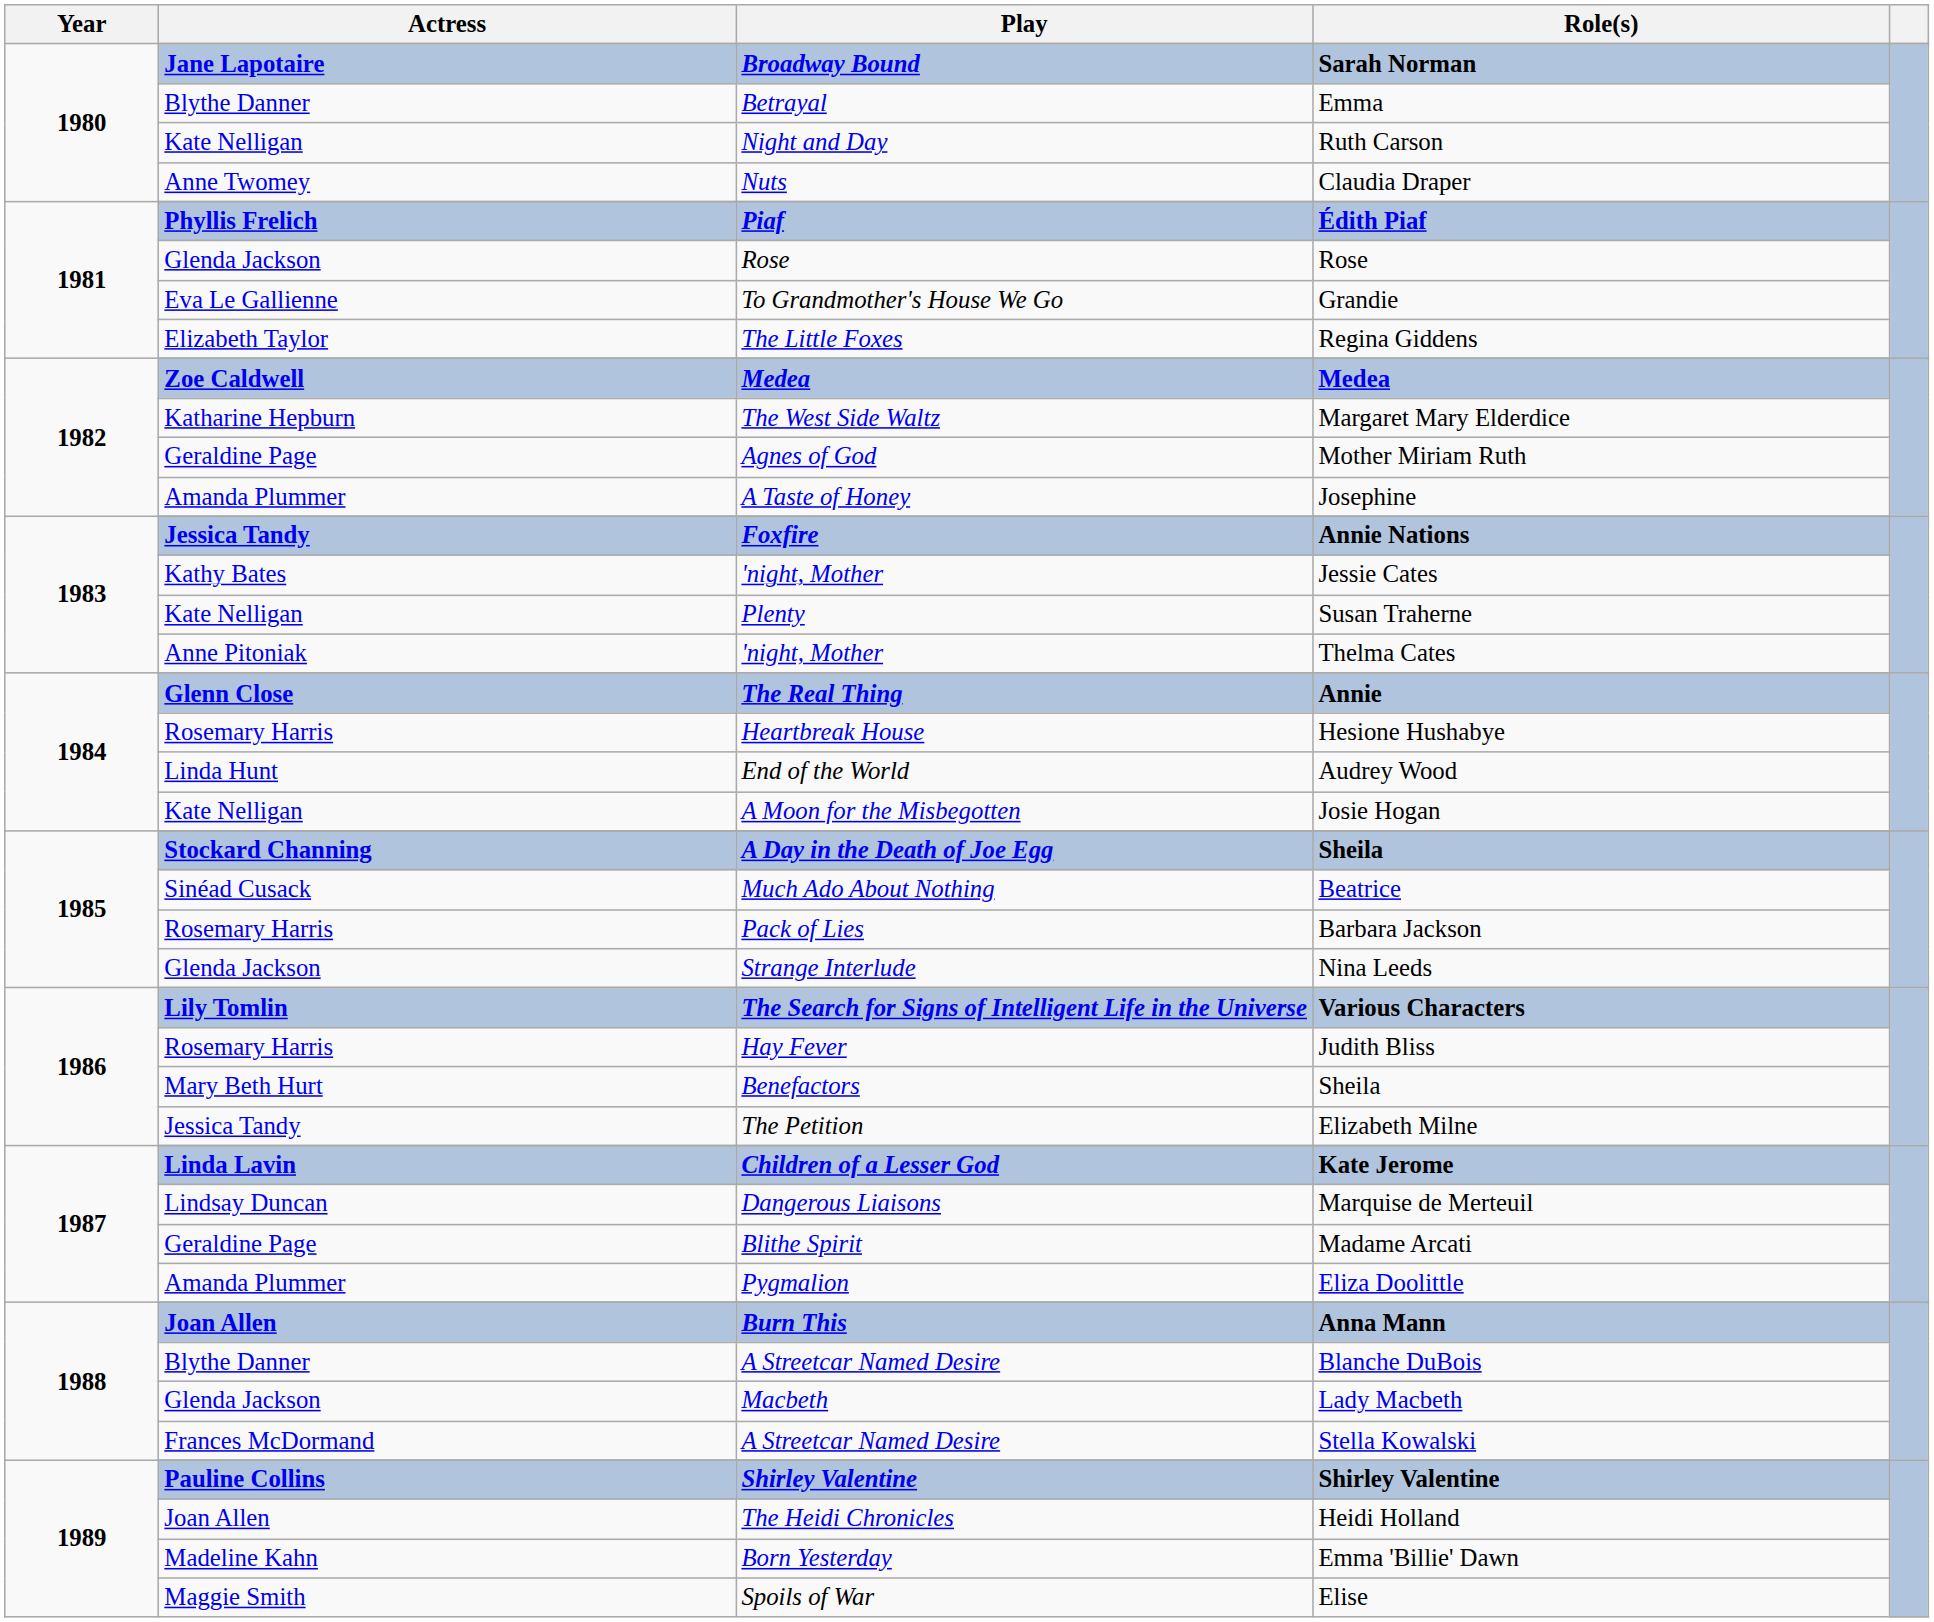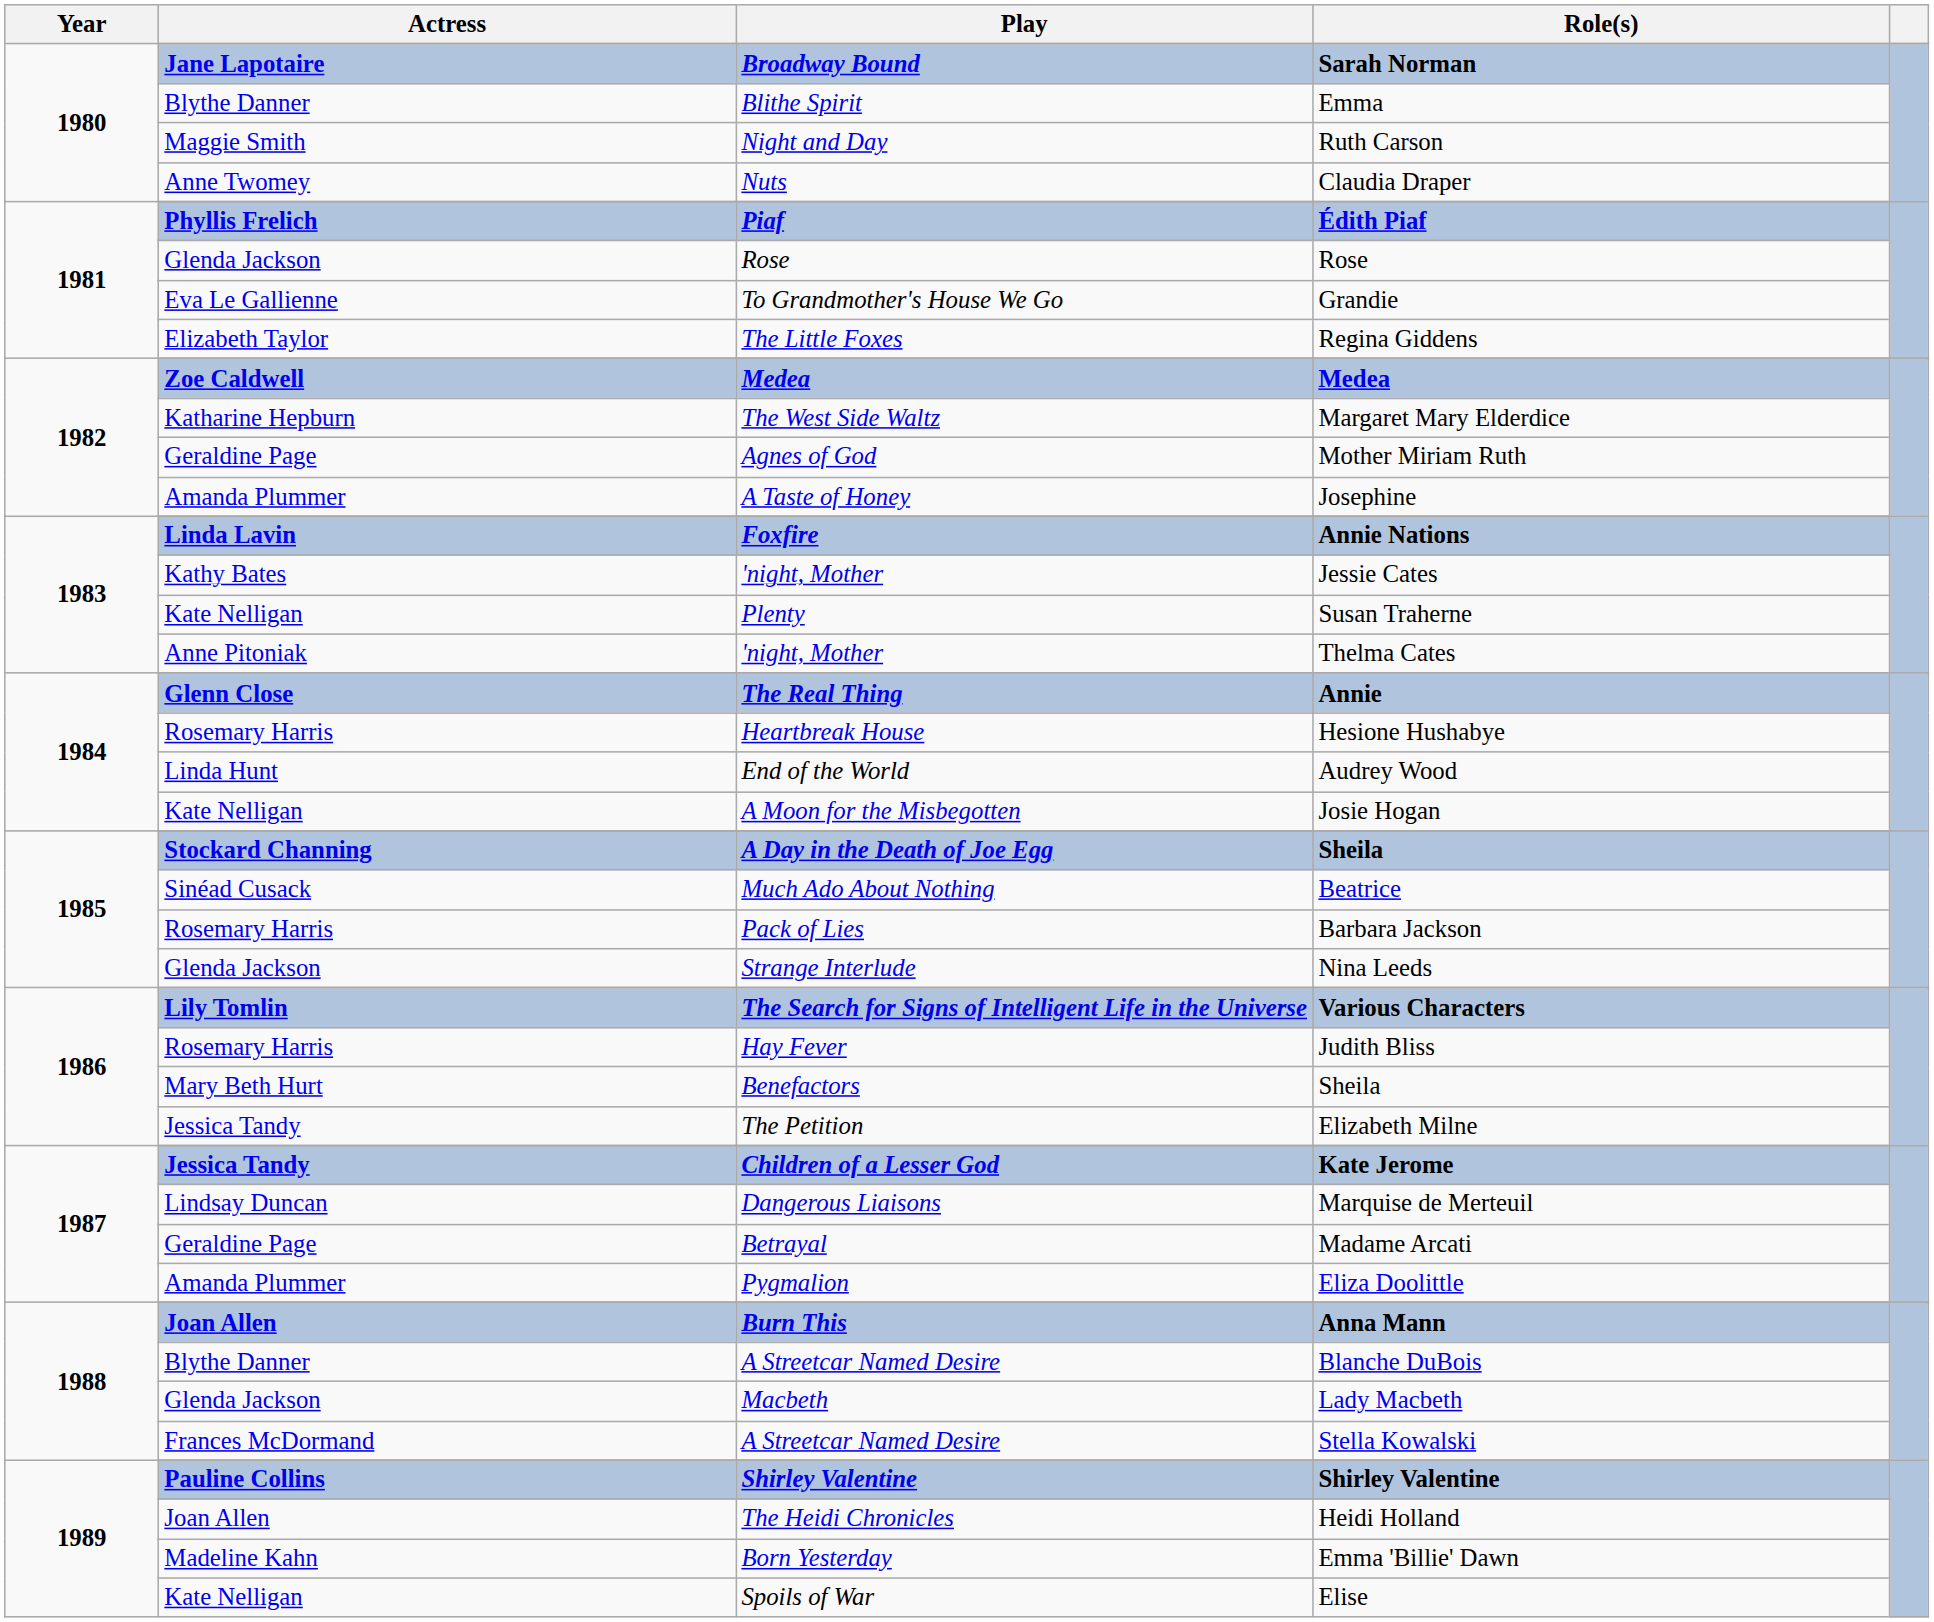Emma | Play: Betrayal -> Blithe Spirit
Ruth Carson | Actress: Kate Nelligan -> Maggie Smith
Annie Nations | Actress: Jessica Tandy -> Linda Lavin
Kate Jerome | Actress: Linda Lavin -> Jessica Tandy
Madame Arcati | Play: Blithe Spirit -> Betrayal
Elise | Actress: Maggie Smith -> Kate Nelligan
